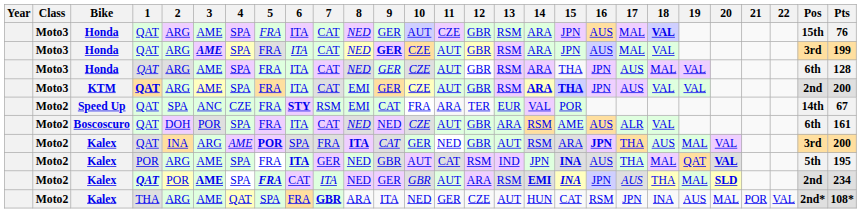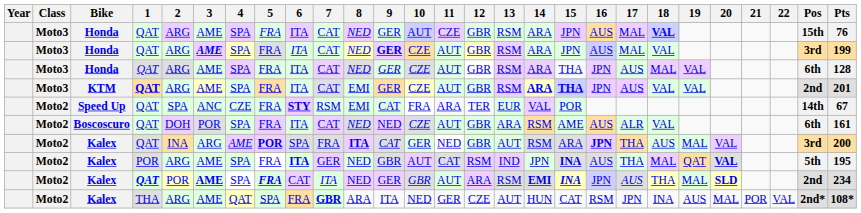KTM | Pts: 200 -> 201
